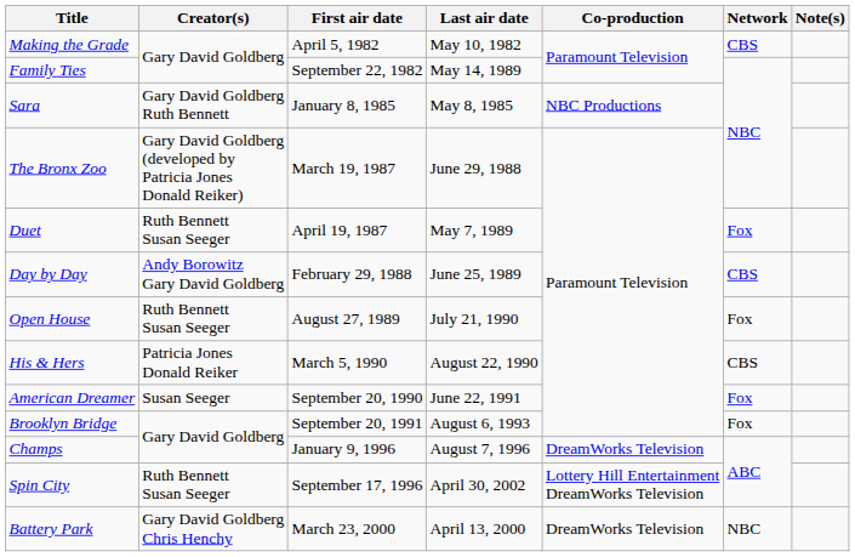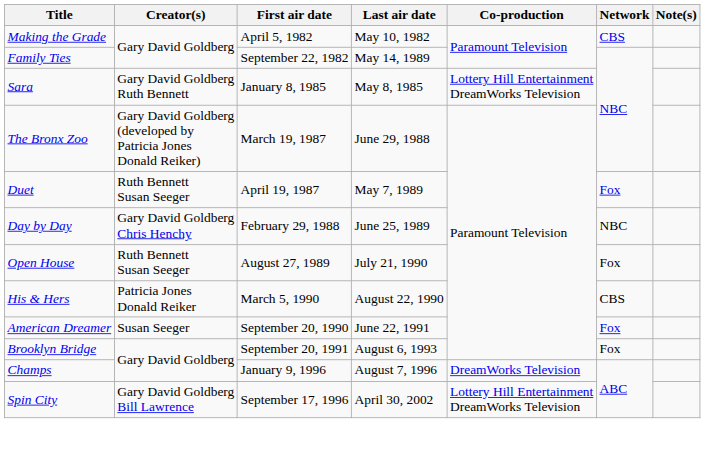Sara | Co-production: NBC Productions -> Lottery Hill Entertainment DreamWorks Television
Day by Day | Creator(s): Andy Borowitz Gary David Goldberg -> Gary David Goldberg Chris Henchy
Day by Day | Network: CBS -> NBC
Spin City | Creator(s): Ruth Bennett Susan Seeger -> Gary David Goldberg Bill Lawrence
- row: Battery Park | Gary David Goldberg Chris Henchy | March 23, 2000 | April 13, 2000 | DreamWorks Television | NBC
